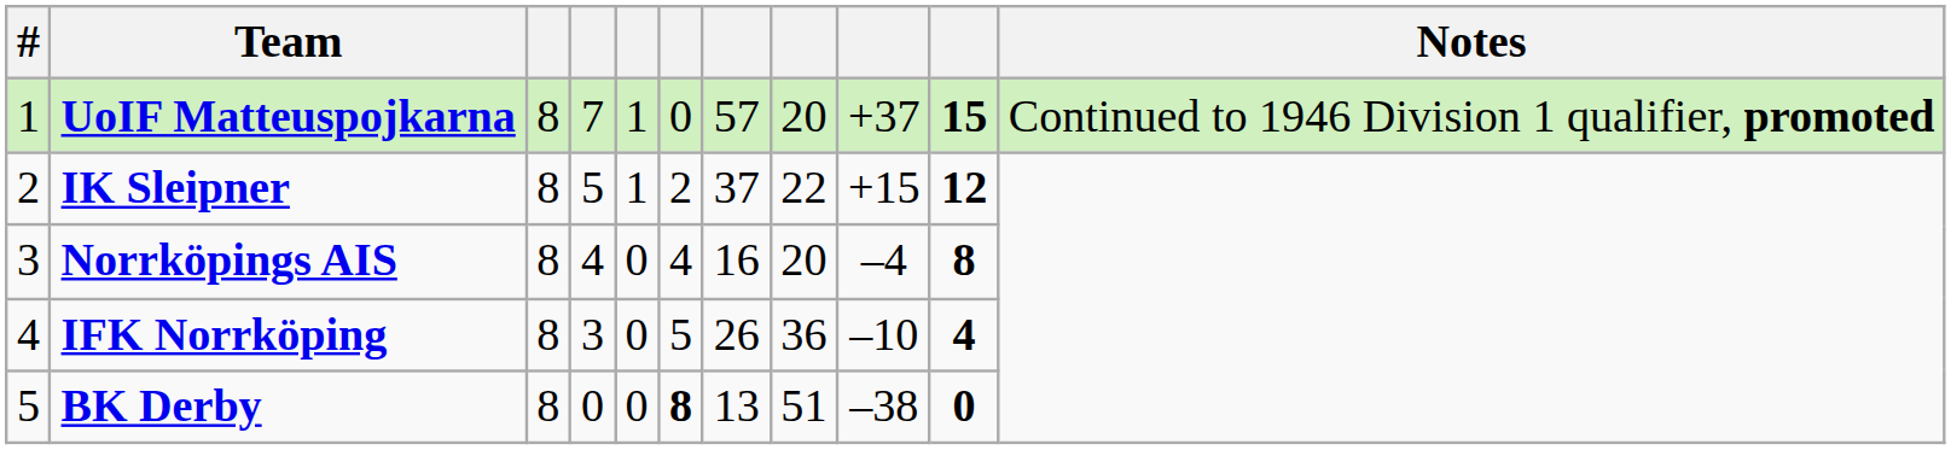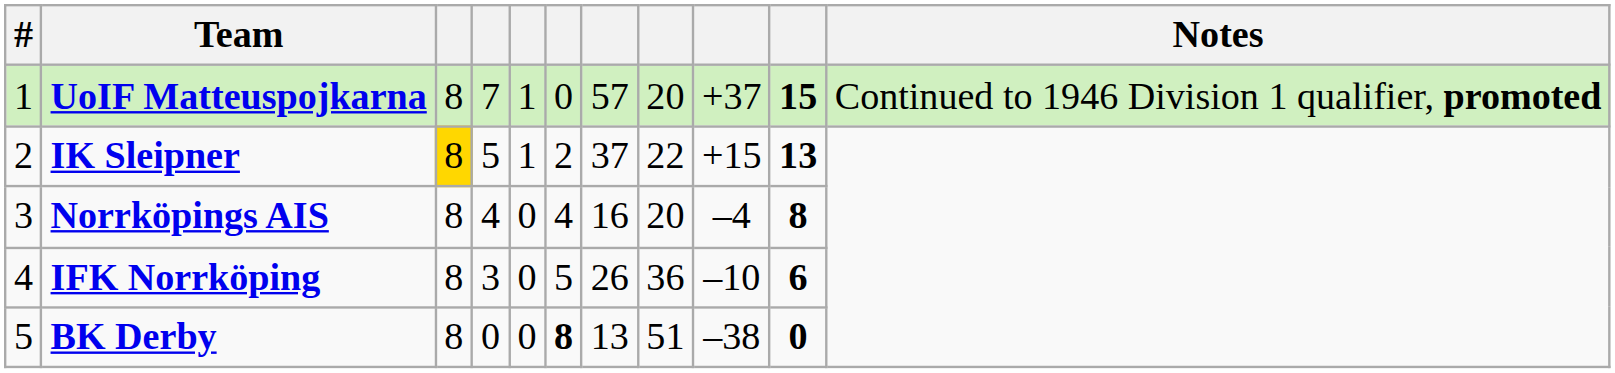IK Sleipner | column 3: no background -> gold background
IK Sleipner | column 10: 12 -> 13
IFK Norrköping | column 10: 4 -> 6
